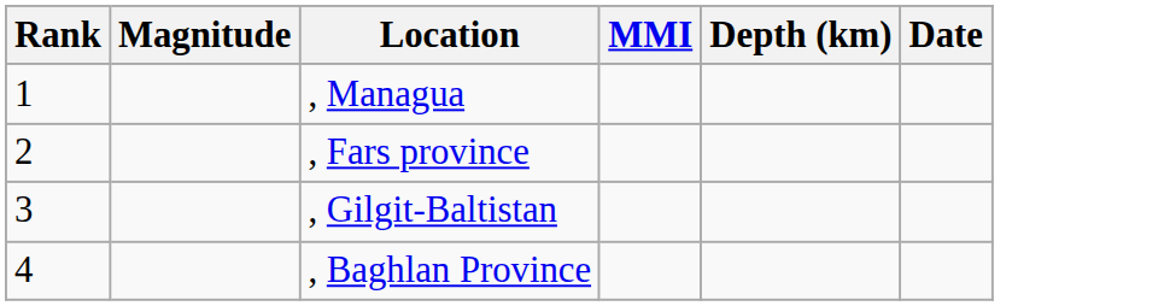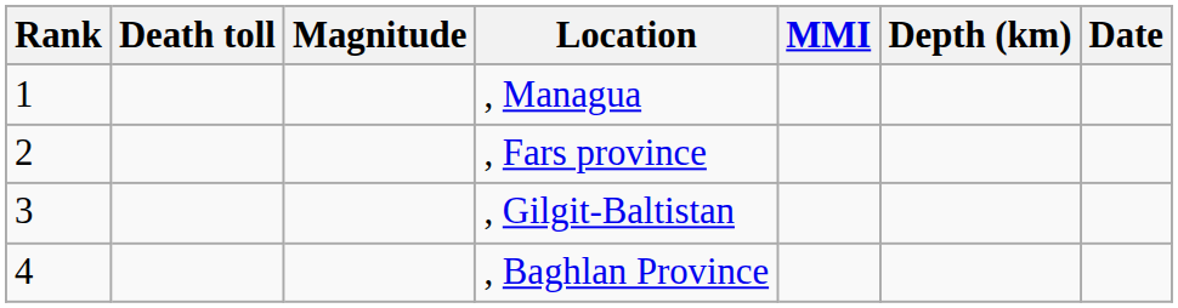+ column: Death toll
